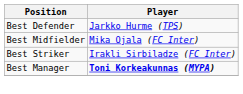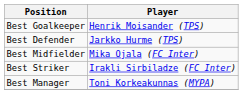+ row: Best Goalkeeper | Henrik Moisander (TPS)
Best Manager | Player: bold -> normal
